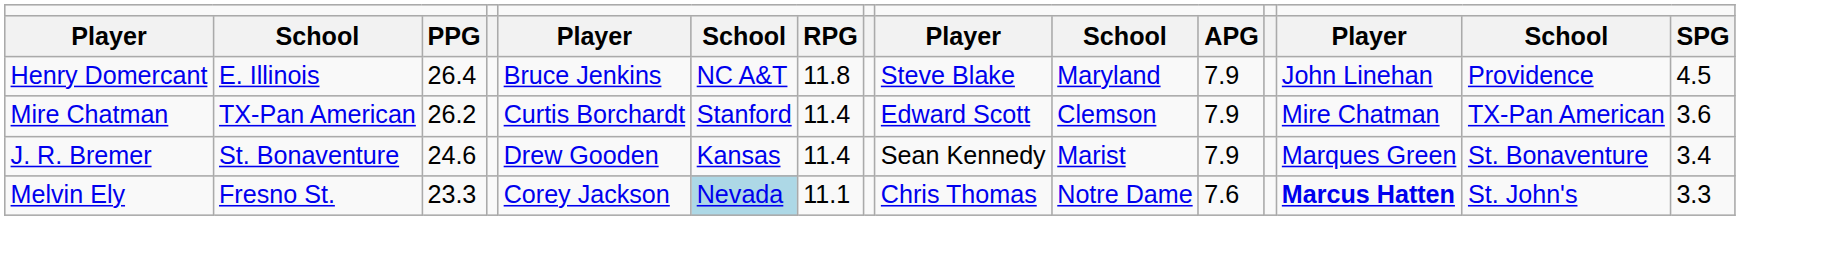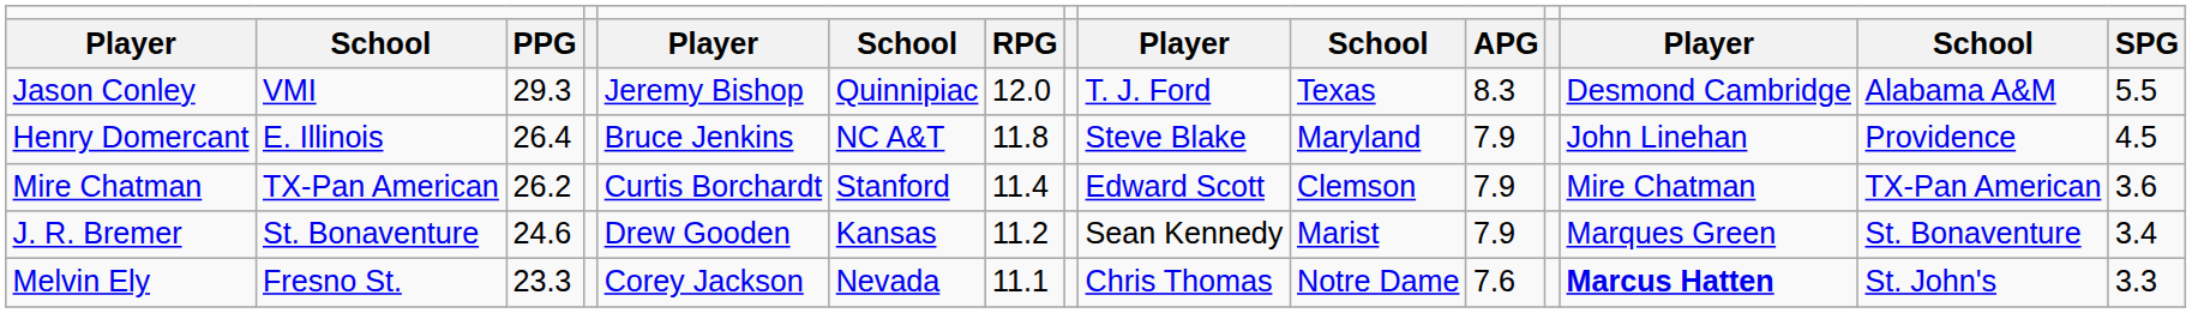+ row: Jason Conley | VMI | 29.3 | Jeremy Bishop | Quinnipiac | 12.0 | T. J. Ford | Texas | 8.3 | Desmond Cambridge | Alabama A&M | 5.5
J. R. Bremer | column 7: 11.4 -> 11.2
Melvin Ely | column 6: lightblue background -> no background
